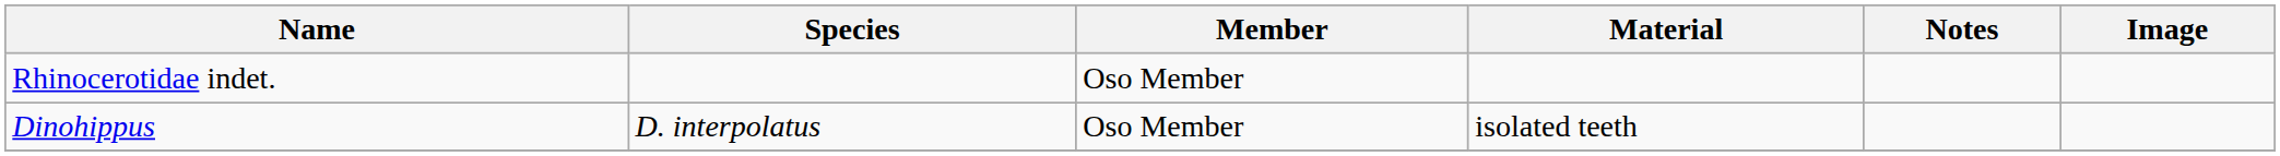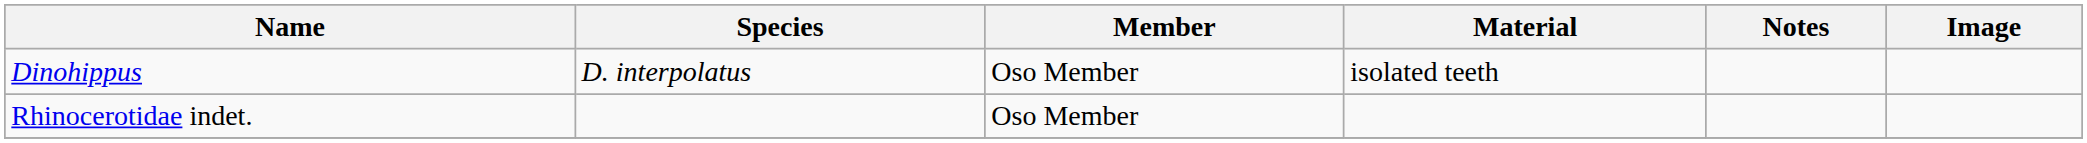rows swapped: Dinohippus <-> Rhinocerotidae indet.
